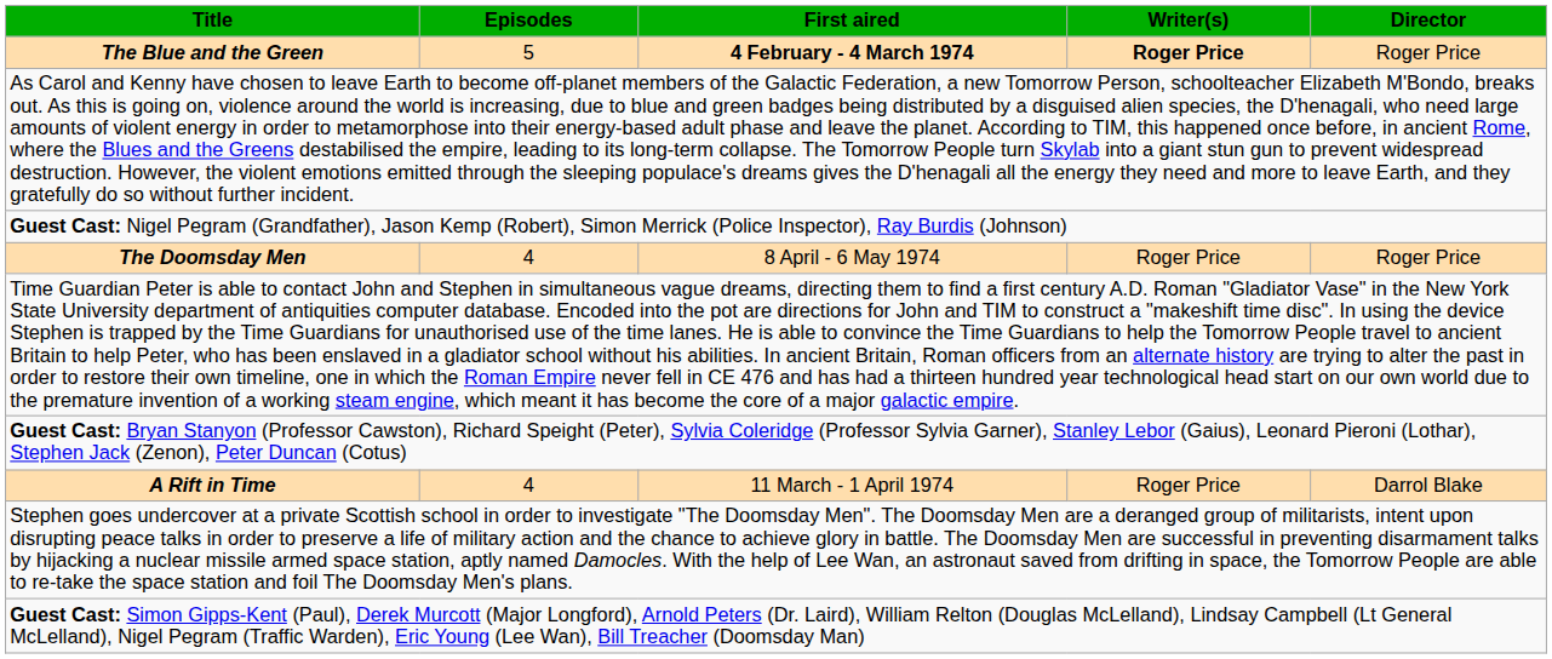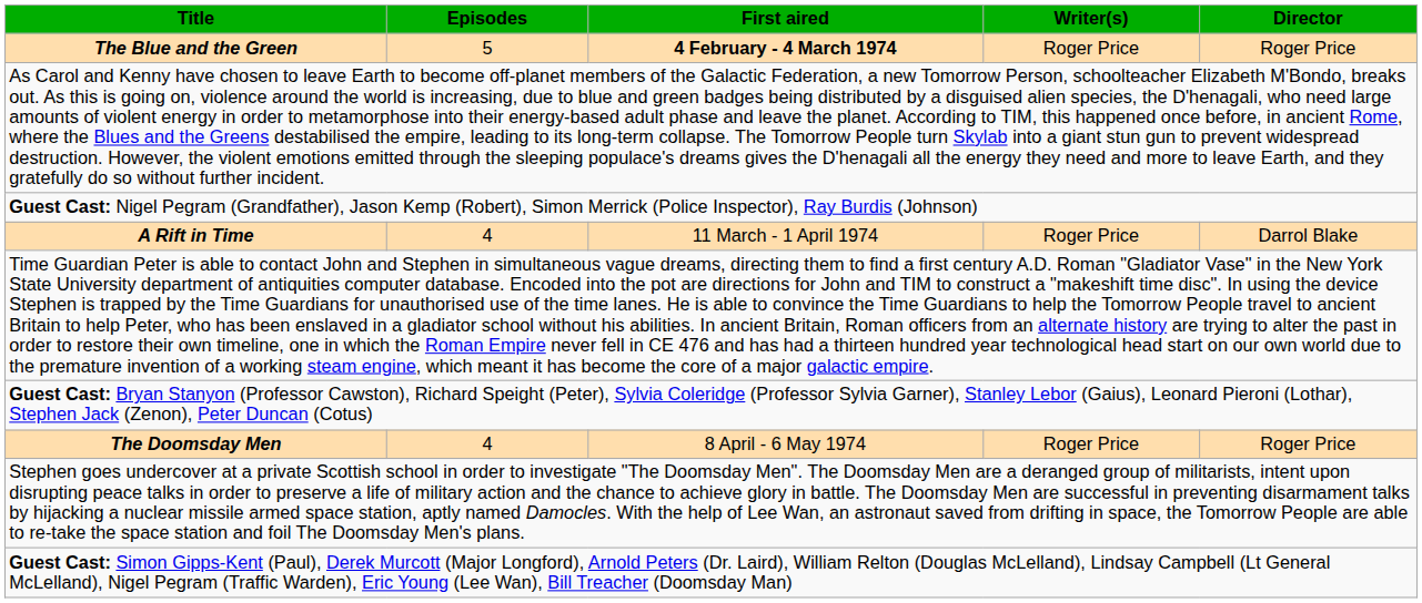The Blue and the Green | Writer(s): bold -> normal
rows swapped: A Rift in Time <-> The Doomsday Men
